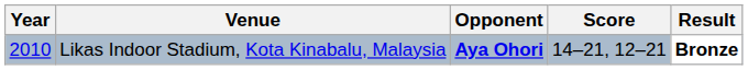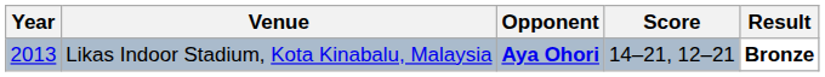Likas Indoor Stadium, Kota Kinabalu, Malaysia | Year: 2010 -> 2013
